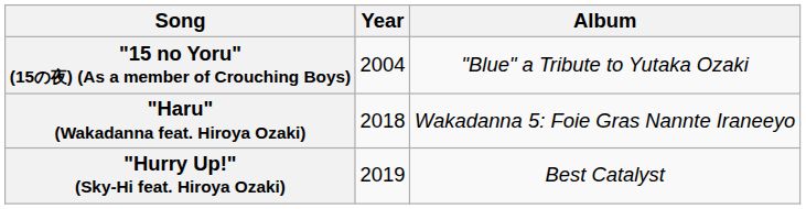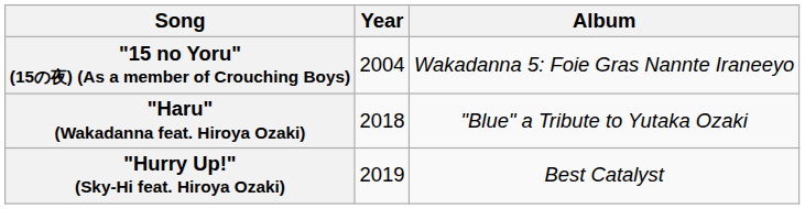"15 no Yoru" (15の夜) (As a member of Crouching Boys) | Album: "Blue" a Tribute to Yutaka Ozaki -> Wakadanna 5: Foie Gras Nannte Iraneeyo
"Haru" (Wakadanna feat. Hiroya Ozaki) | Album: Wakadanna 5: Foie Gras Nannte Iraneeyo -> "Blue" a Tribute to Yutaka Ozaki
